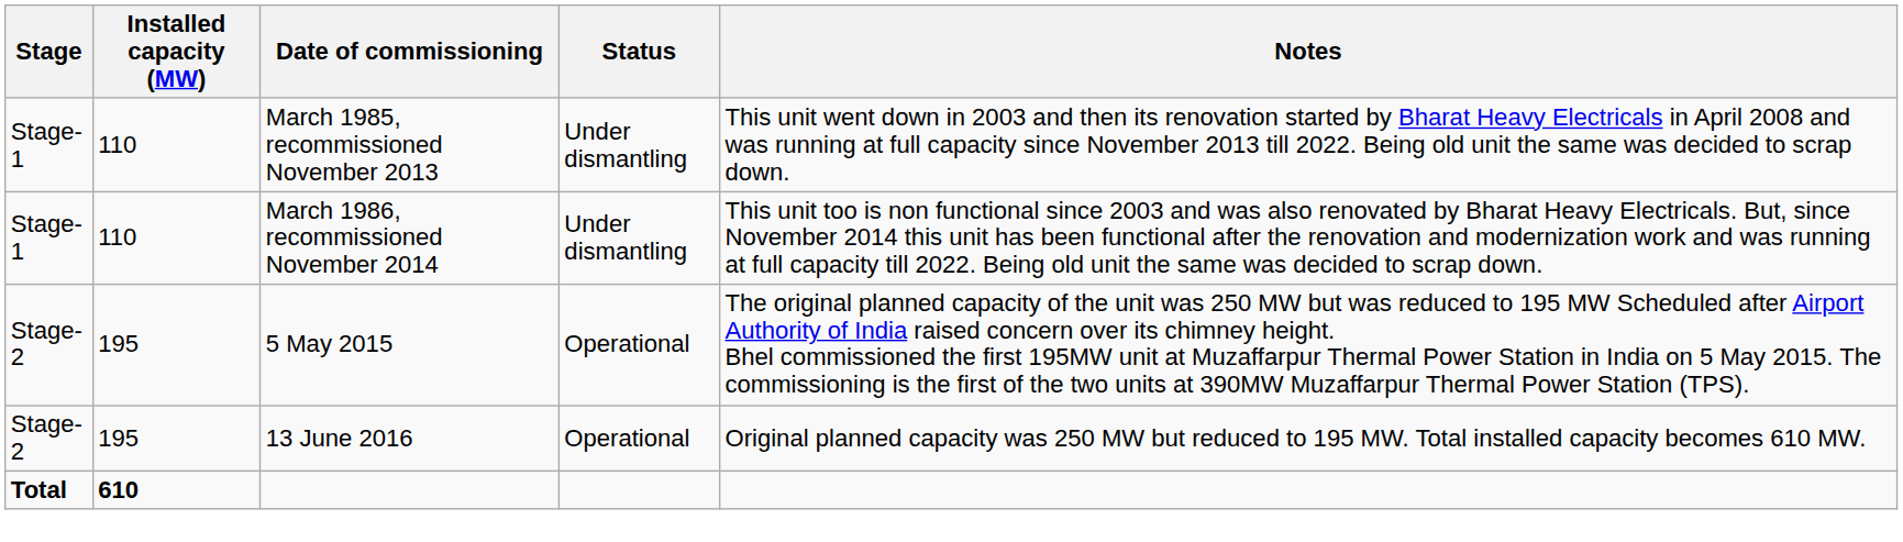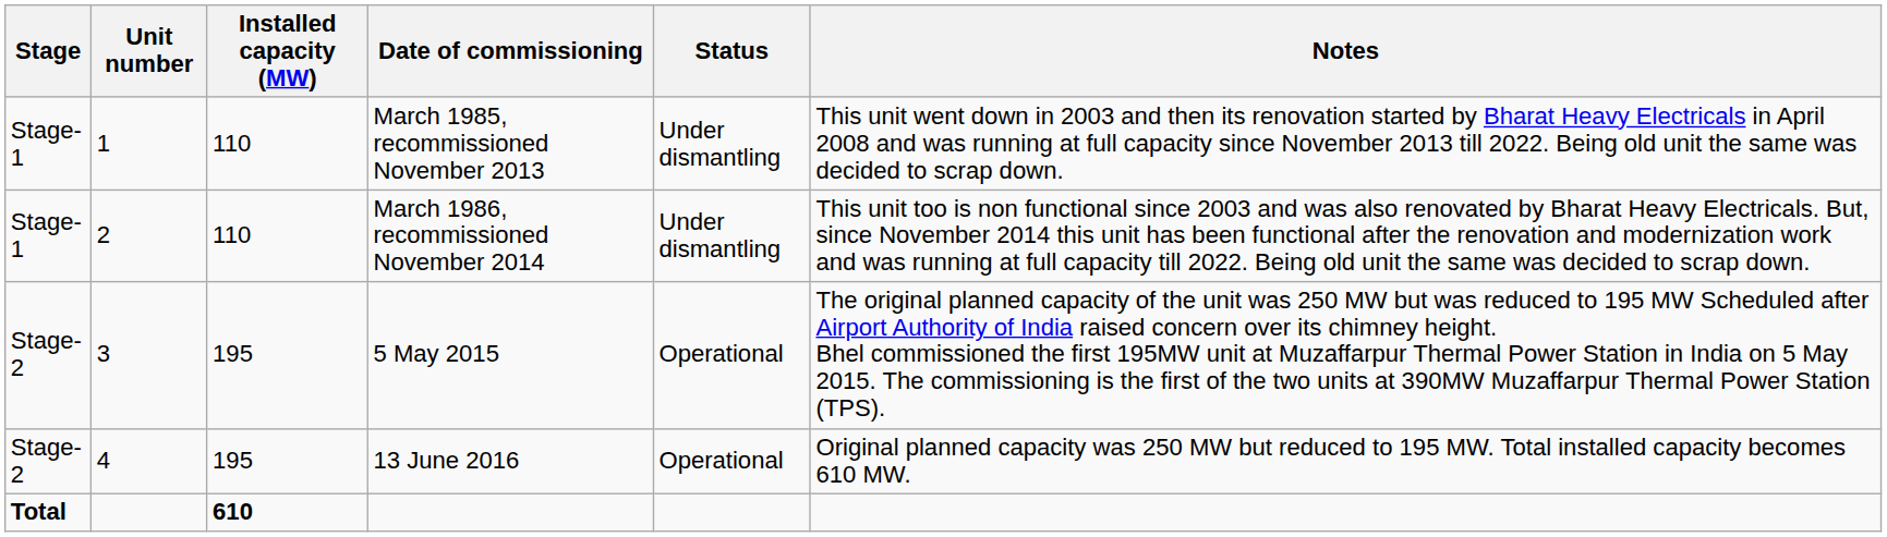+ column: Unit number | 1 | 2 | 3 | 4
